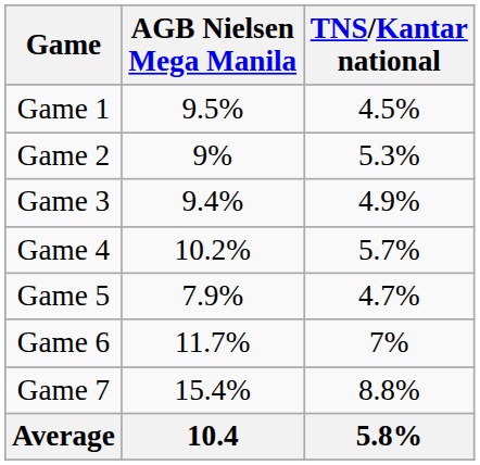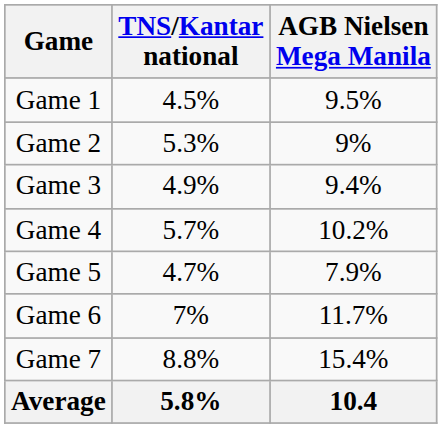columns swapped: AGB Nielsen Mega Manila <-> TNS/Kantar national
